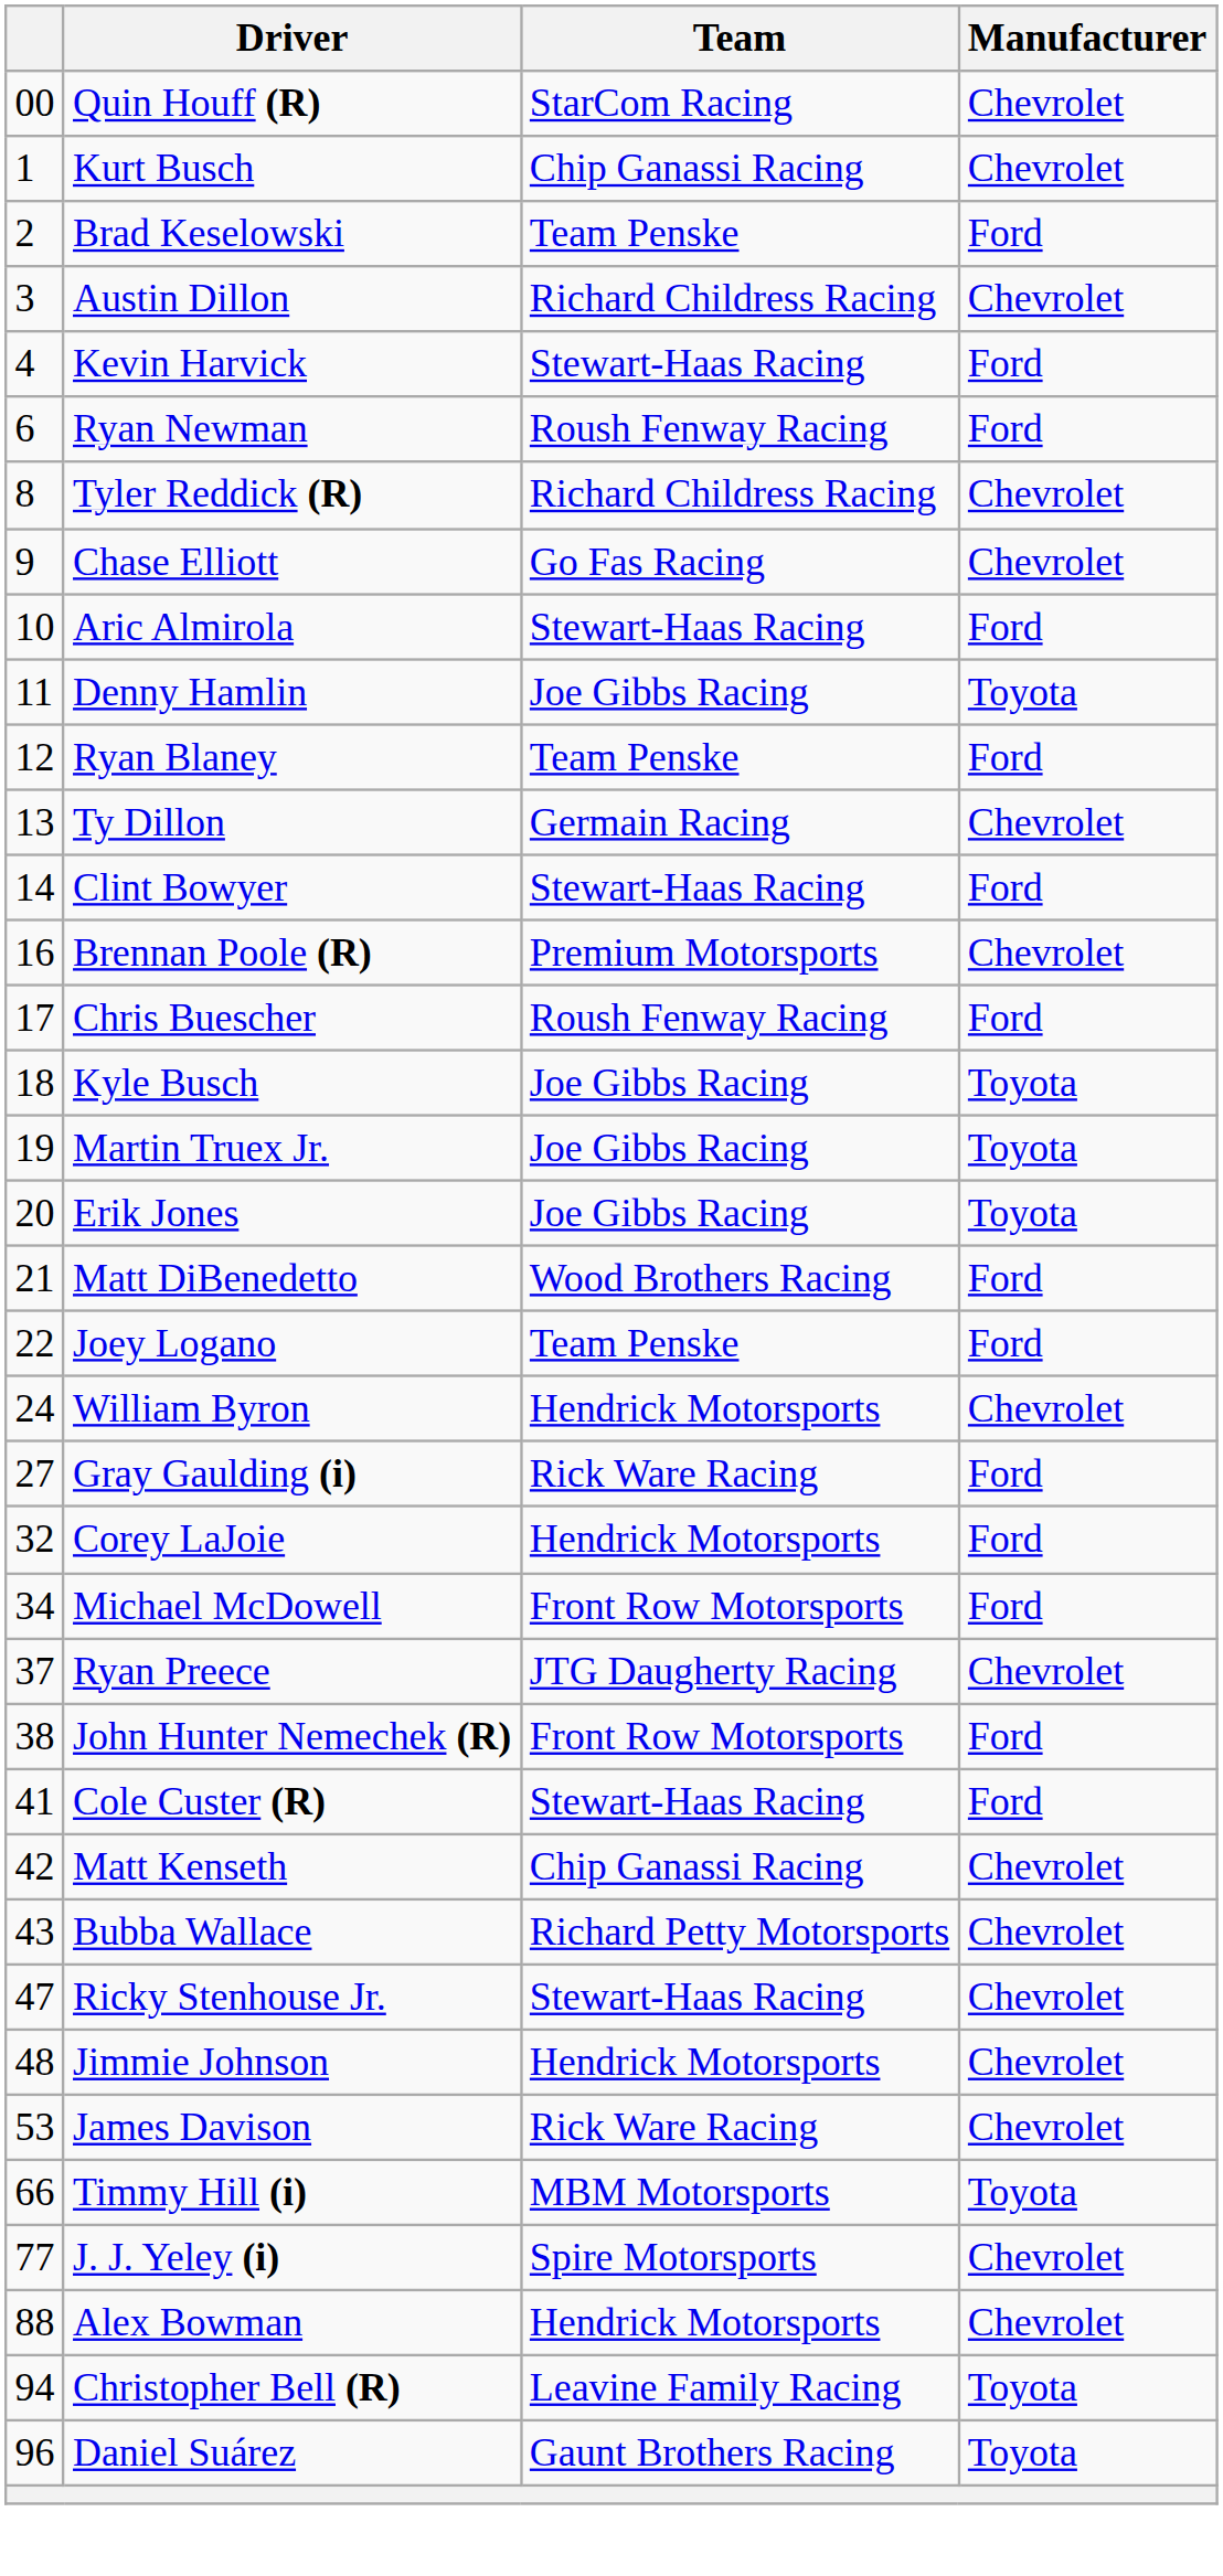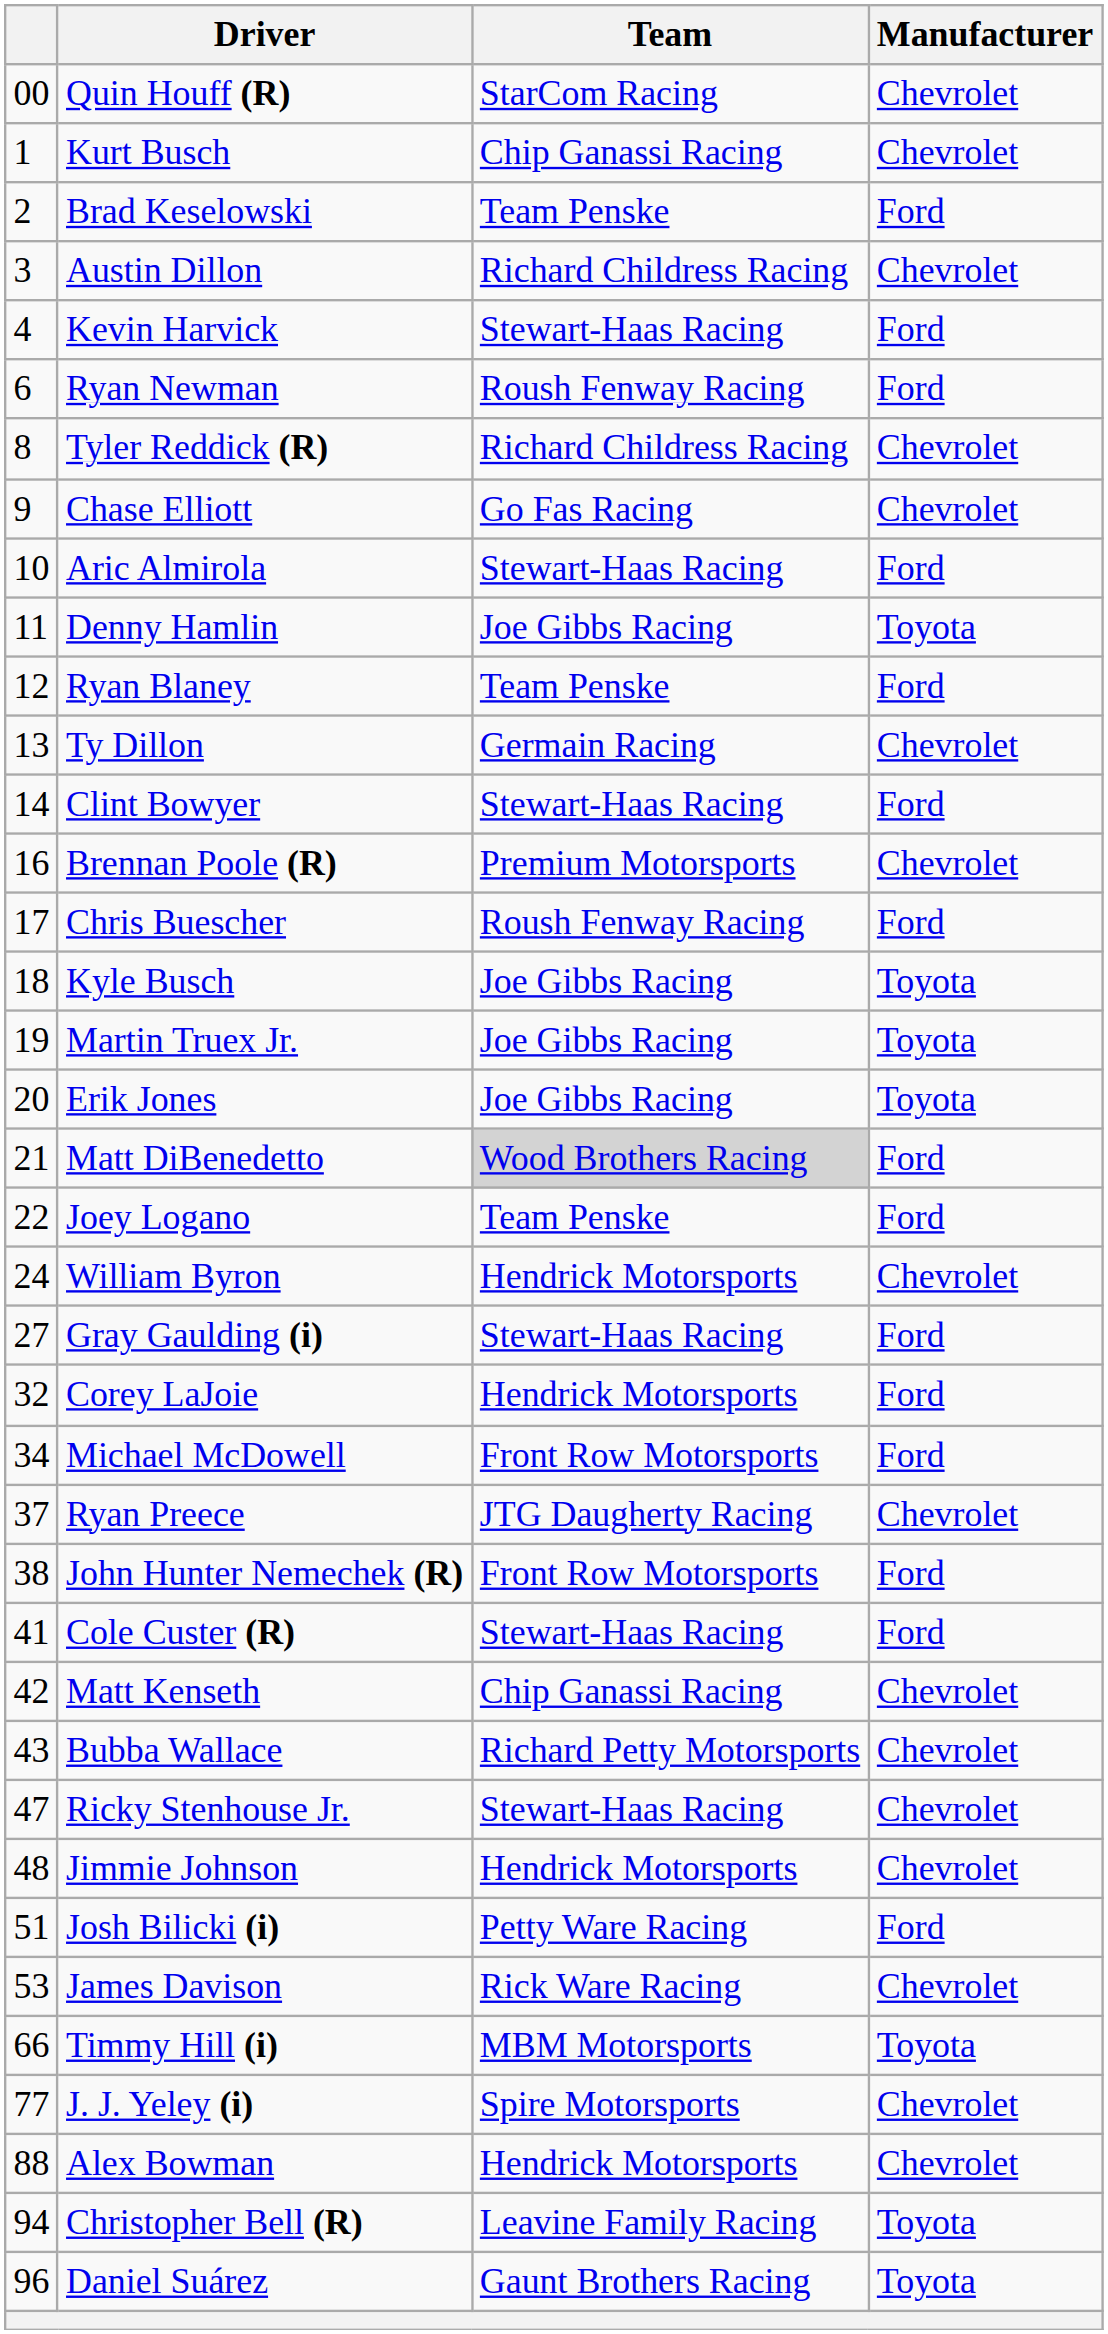Matt DiBenedetto | Team: no background -> lightgrey background
Gray Gaulding (i) | Team: Rick Ware Racing -> Stewart-Haas Racing
+ row: 51 | Josh Bilicki (i) | Petty Ware Racing | Ford
